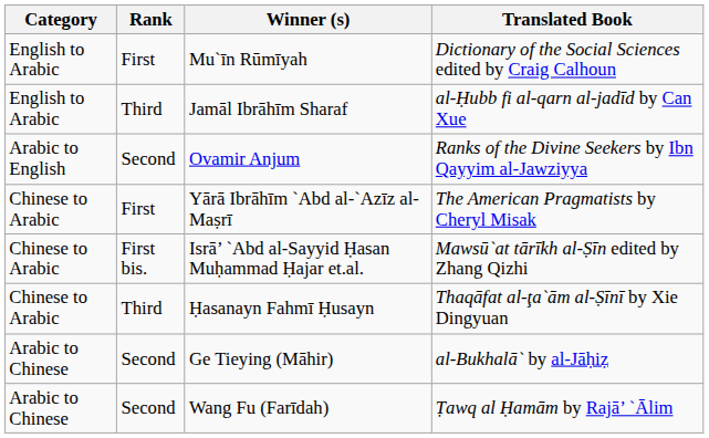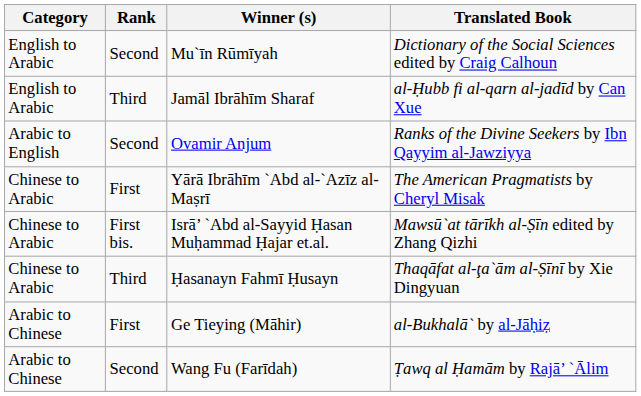Mu`īn Rūmīyah | Rank: First -> Second
Ge Tieying (Māhir) | Rank: Second -> First
